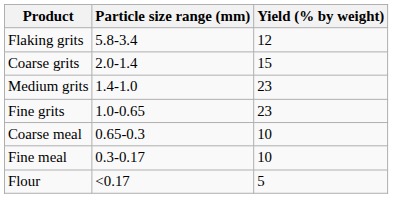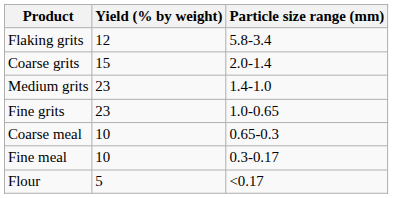columns swapped: Particle size range (mm) <-> Yield (% by weight)
